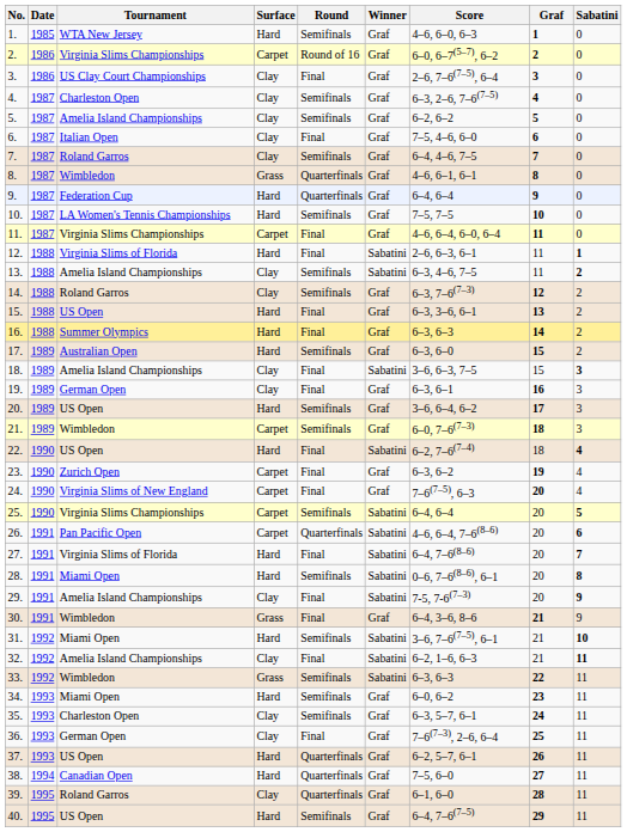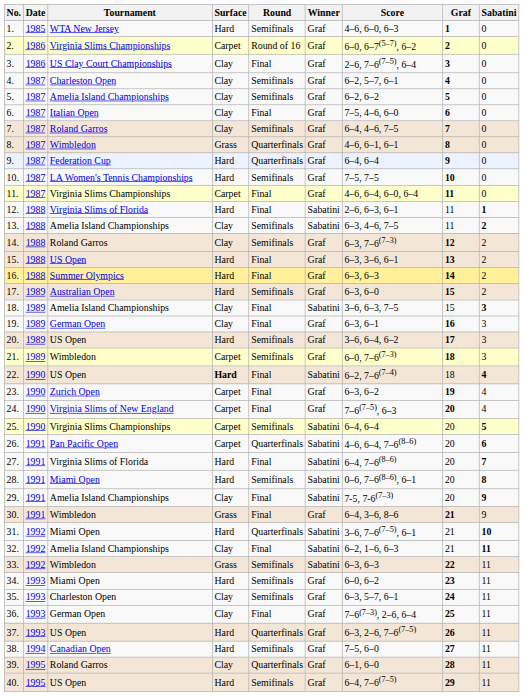4. | Score: 6–3, 2–6, 7–6(7–5) -> 6–2, 5–7, 6–1
22. | Surface: normal -> bold
31. | Round: Semifinals -> Quarterfinals
37. | Score: 6–2, 5–7, 6–1 -> 6–3, 2–6, 7–6(7–5)
38. | Round: Quarterfinals -> Semifinals
